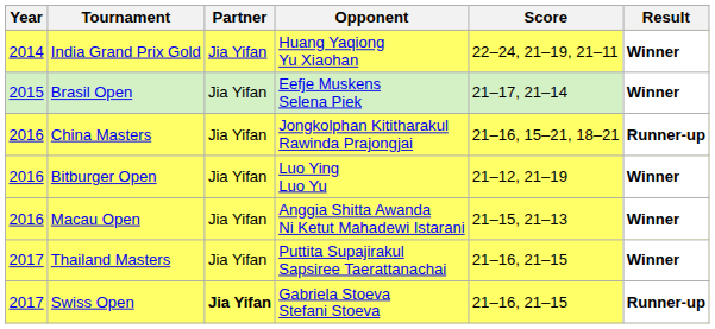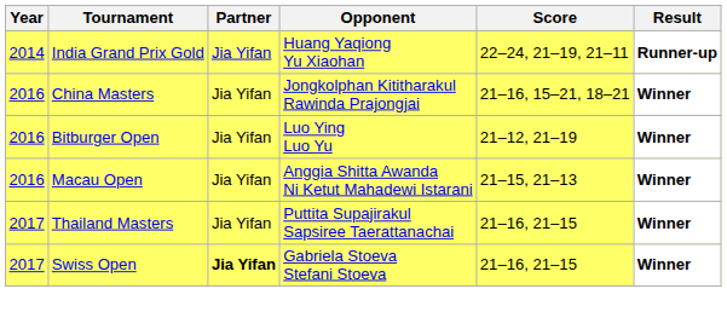India Grand Prix Gold | Result: Winner -> Runner-up
- row: 2015 | Brasil Open | Jia Yifan | Eefje Muskens Selena Piek | 21–17, 21–14 | Winner
China Masters | Result: Runner-up -> Winner
Swiss Open | Result: Runner-up -> Winner
